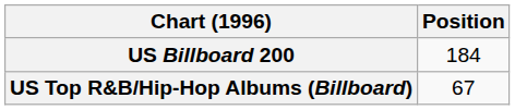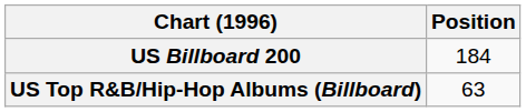US Top R&B/Hip-Hop Albums (Billboard) | Position: 67 -> 63
